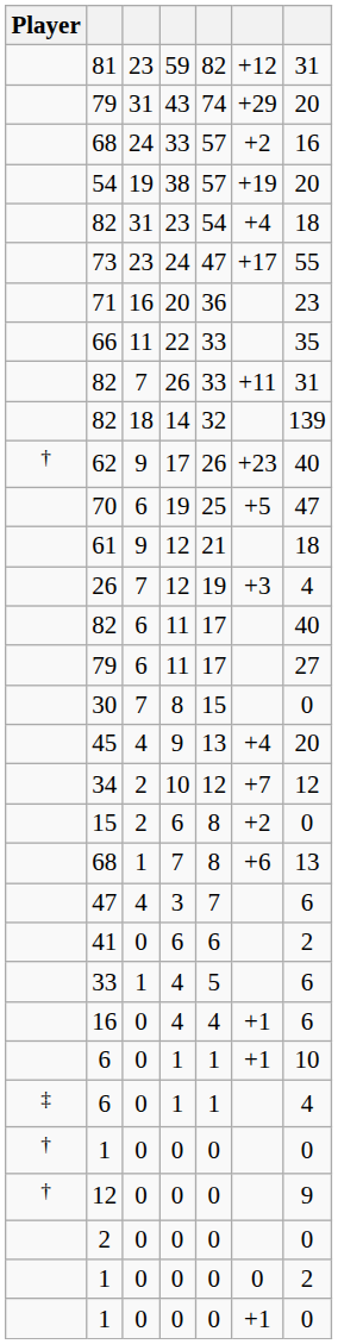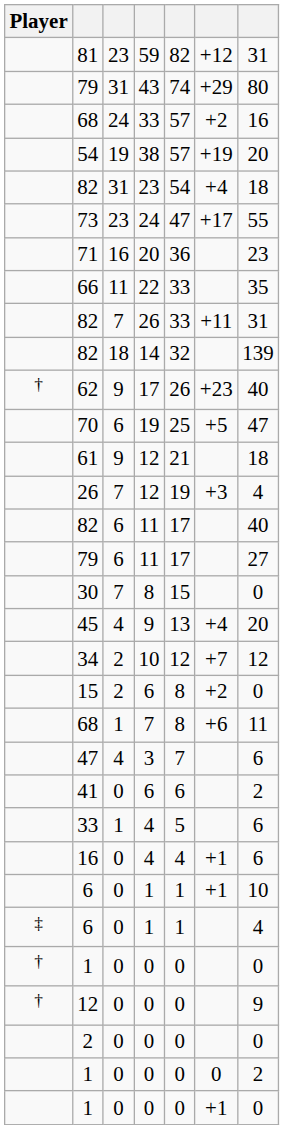79 / 43 | column 7: 20 -> 80
68 / 7 | column 7: 13 -> 11
